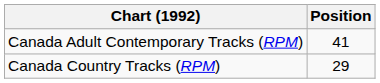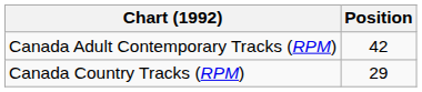Canada Adult Contemporary Tracks (RPM) | Position: 41 -> 42
